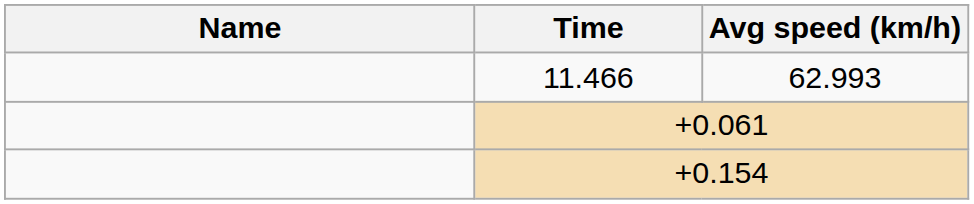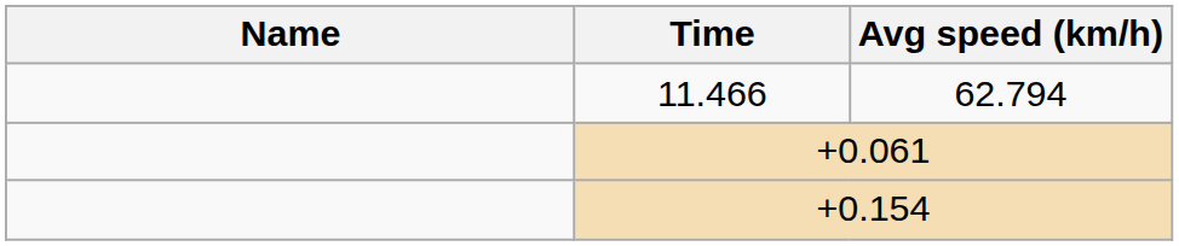11.466 | Avg speed (km/h): 62.993 -> 62.794
